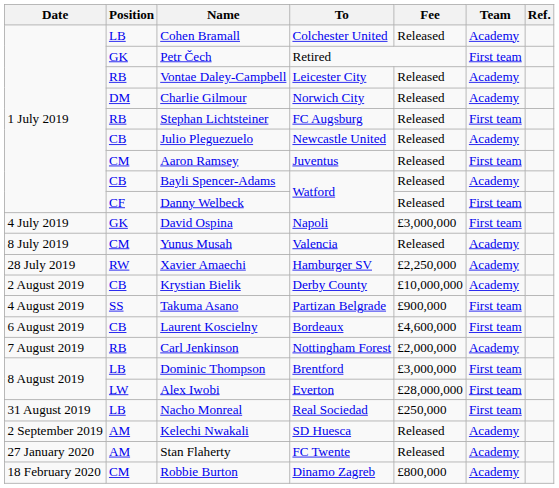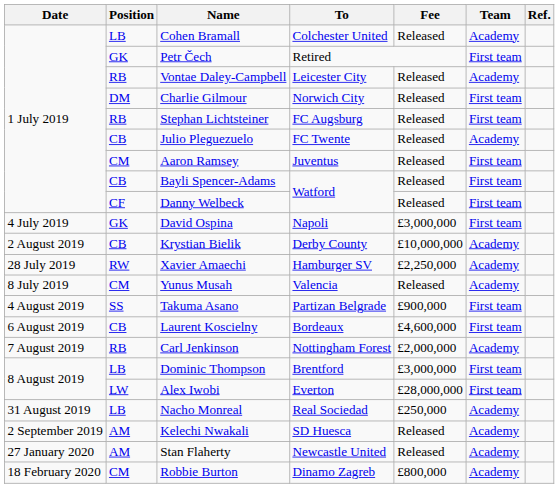Charlie Gilmour | Team: Academy -> First team
Julio Pleguezuelo | To: Newcastle United -> FC Twente
Bayli Spencer-Adams | Team: Academy -> First team
rows swapped: Yunus Musah <-> Krystian Bielik
Nacho Monreal | Team: First team -> Academy
Stan Flaherty | To: FC Twente -> Newcastle United
